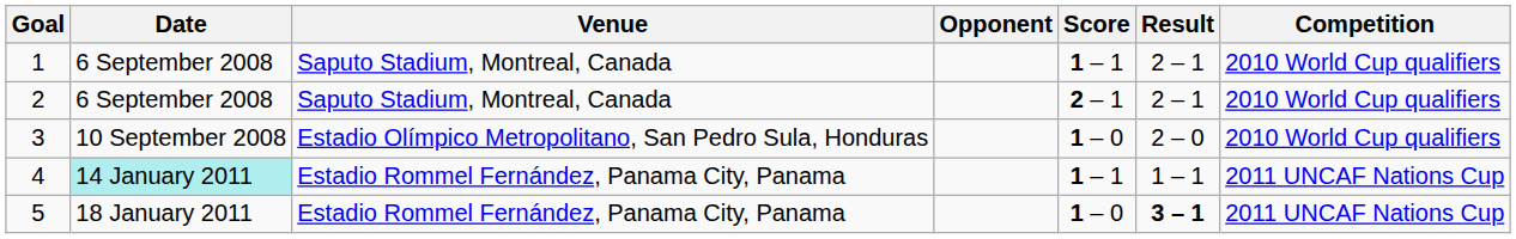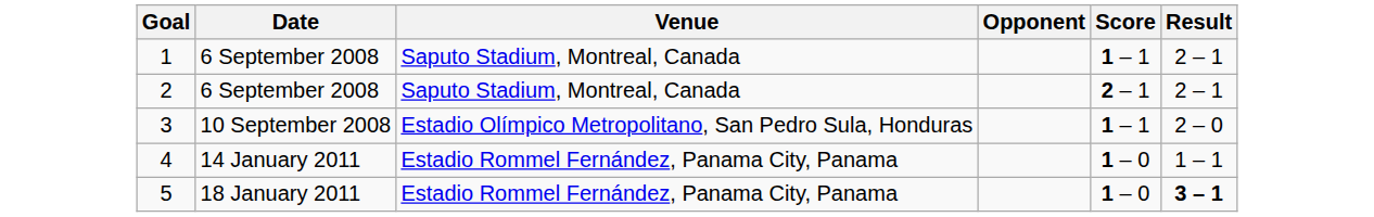- column: Competition | 2010 World Cup qualifiers | 2010 World Cup qualifiers | 2010 World Cup qualifiers | 2011 UNCAF Nations Cup | 2011 UNCAF Nations Cup
3 | Score: 1 – 0 -> 1 – 1
4 | Date: paleturquoise background -> no background
4 | Score: 1 – 1 -> 1 – 0
